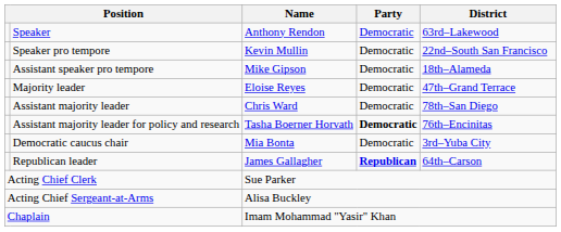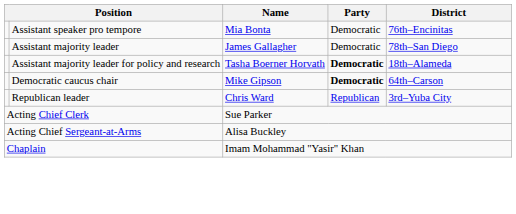- row: Speaker | Anthony Rendon | Democratic | 63rd–Lakewood
- row: Speaker pro tempore | Kevin Mullin | Democratic | 22nd–South San Francisco
Assistant speaker pro tempore | Name: Mike Gipson -> Mia Bonta
Assistant speaker pro tempore | District: 18th–Alameda -> 76th–Encinitas
- row: Majority leader | Eloise Reyes | Democratic | 47th–Grand Terrace
Assistant majority leader | Name: Chris Ward -> James Gallagher
Assistant majority leader for policy and research | District: 76th–Encinitas -> 18th–Alameda
Democratic caucus chair | Name: Mia Bonta -> Mike Gipson
Democratic caucus chair | Party: normal -> bold
Democratic caucus chair | District: 3rd–Yuba City -> 64th–Carson
Republican leader | Name: James Gallagher -> Chris Ward
Republican leader | Party: bold -> normal
Republican leader | District: 64th–Carson -> 3rd–Yuba City
